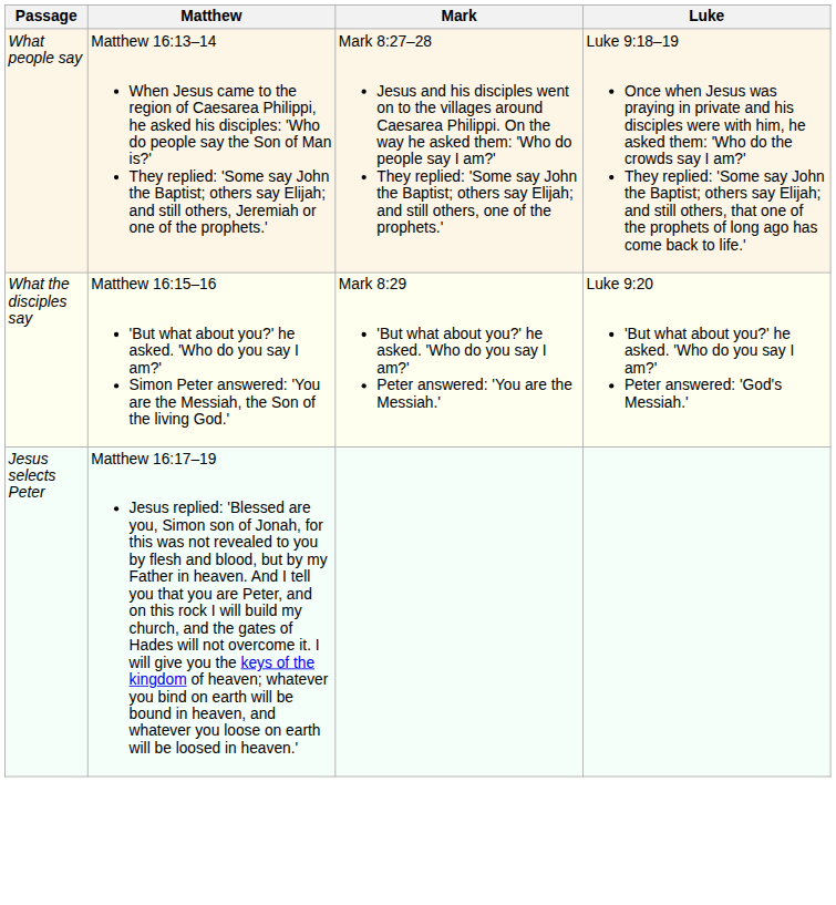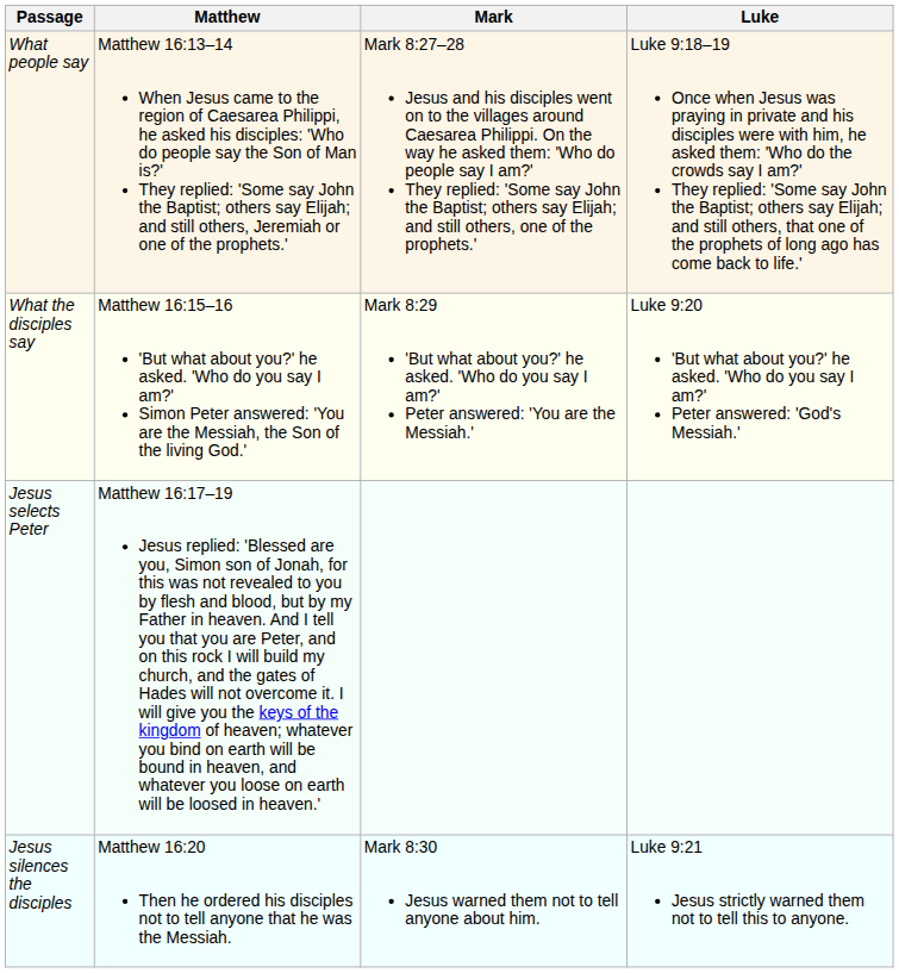+ row: Jesus silences the disciples | Matthew 16:20 Then he ordered his disciples not to tell anyone that he was the Messiah. | Mark 8:30 Jesus warned them not to tell anyone about him. | Luke 9:21 Jesus strictly warned them not to tell this to anyone.
